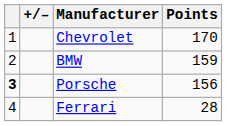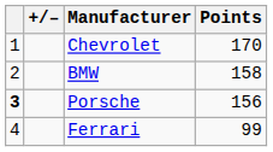BMW | Points: 159 -> 158
Ferrari | Points: 28 -> 99
